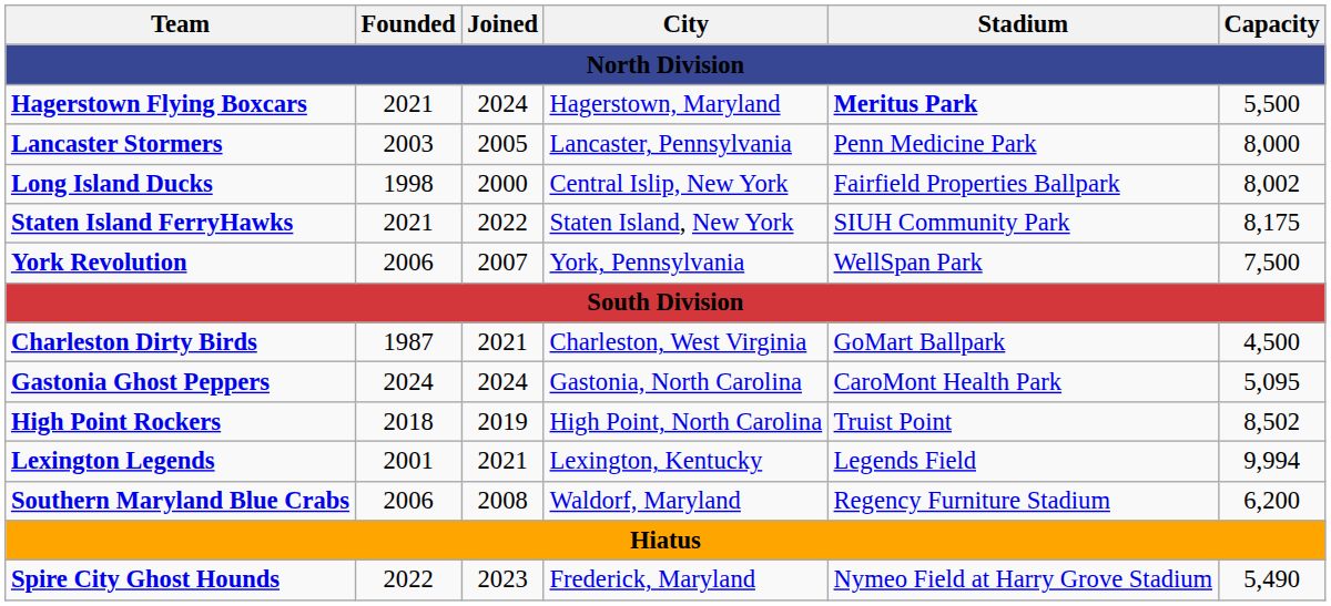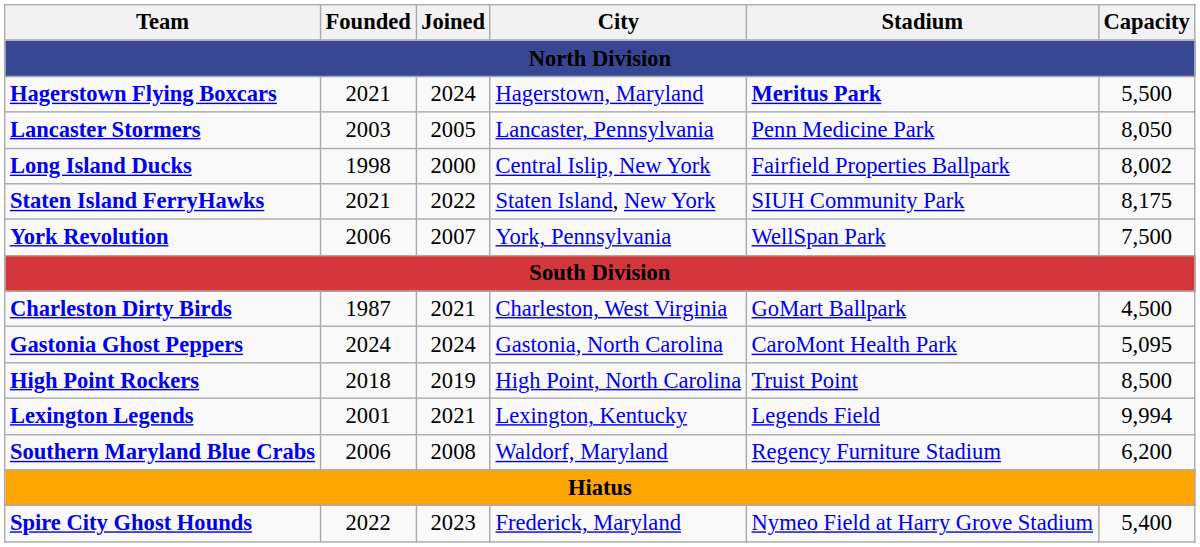Lancaster Stormers | Capacity: 8,000 -> 8,050
High Point Rockers | Capacity: 8,502 -> 8,500
Spire City Ghost Hounds | Capacity: 5,490 -> 5,400
